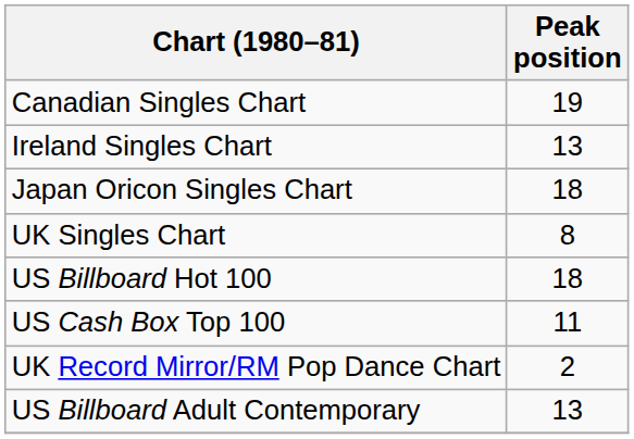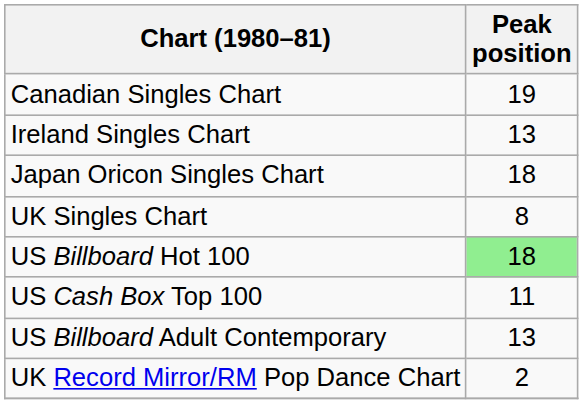US Billboard Hot 100 | Peak position: no background -> lightgreen background
rows swapped: UK Record Mirror/RM Pop Dance Chart <-> US Billboard Adult Contemporary
